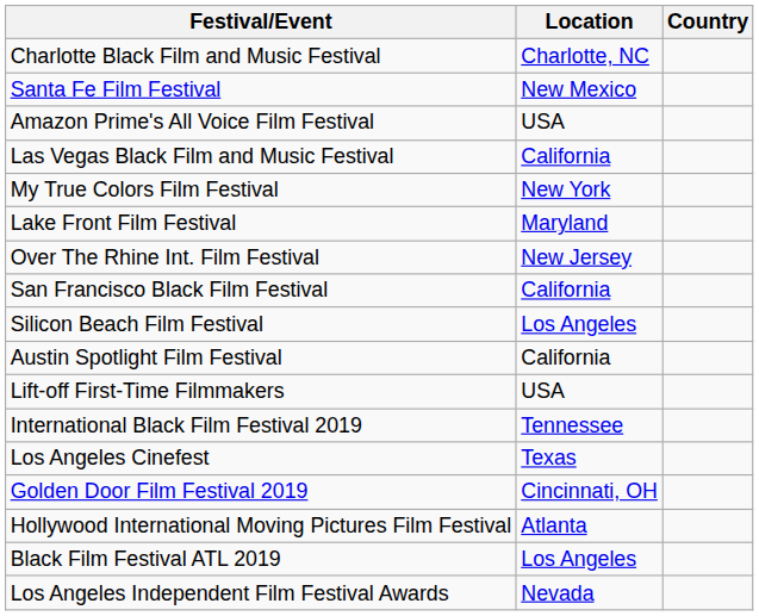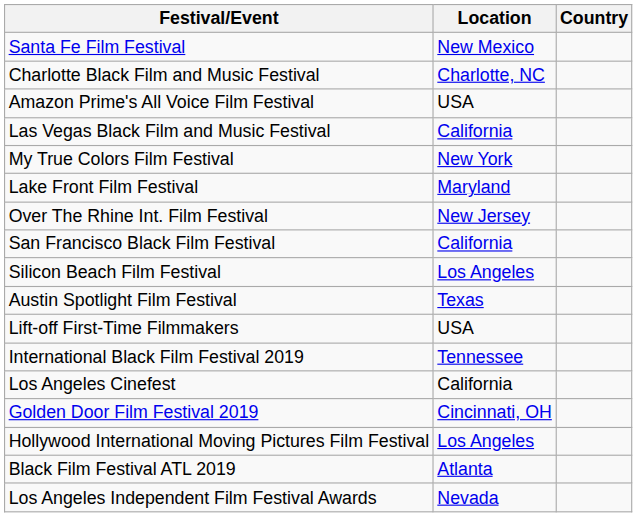rows swapped: Santa Fe Film Festival <-> Charlotte Black Film and Music Festival
Austin Spotlight Film Festival | Location: California -> Texas
Los Angeles Cinefest | Location: Texas -> California
Hollywood International Moving Pictures Film Festival | Location: Atlanta -> Los Angeles
Black Film Festival ATL 2019 | Location: Los Angeles -> Atlanta
